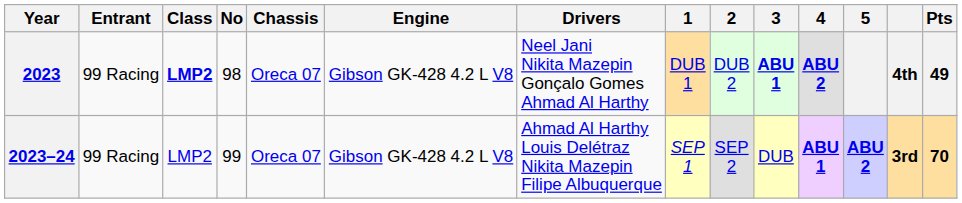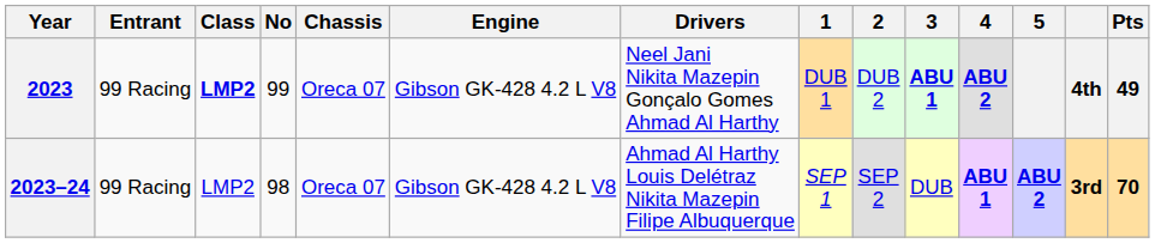2023 | No: 98 -> 99
2023–24 | No: 99 -> 98
